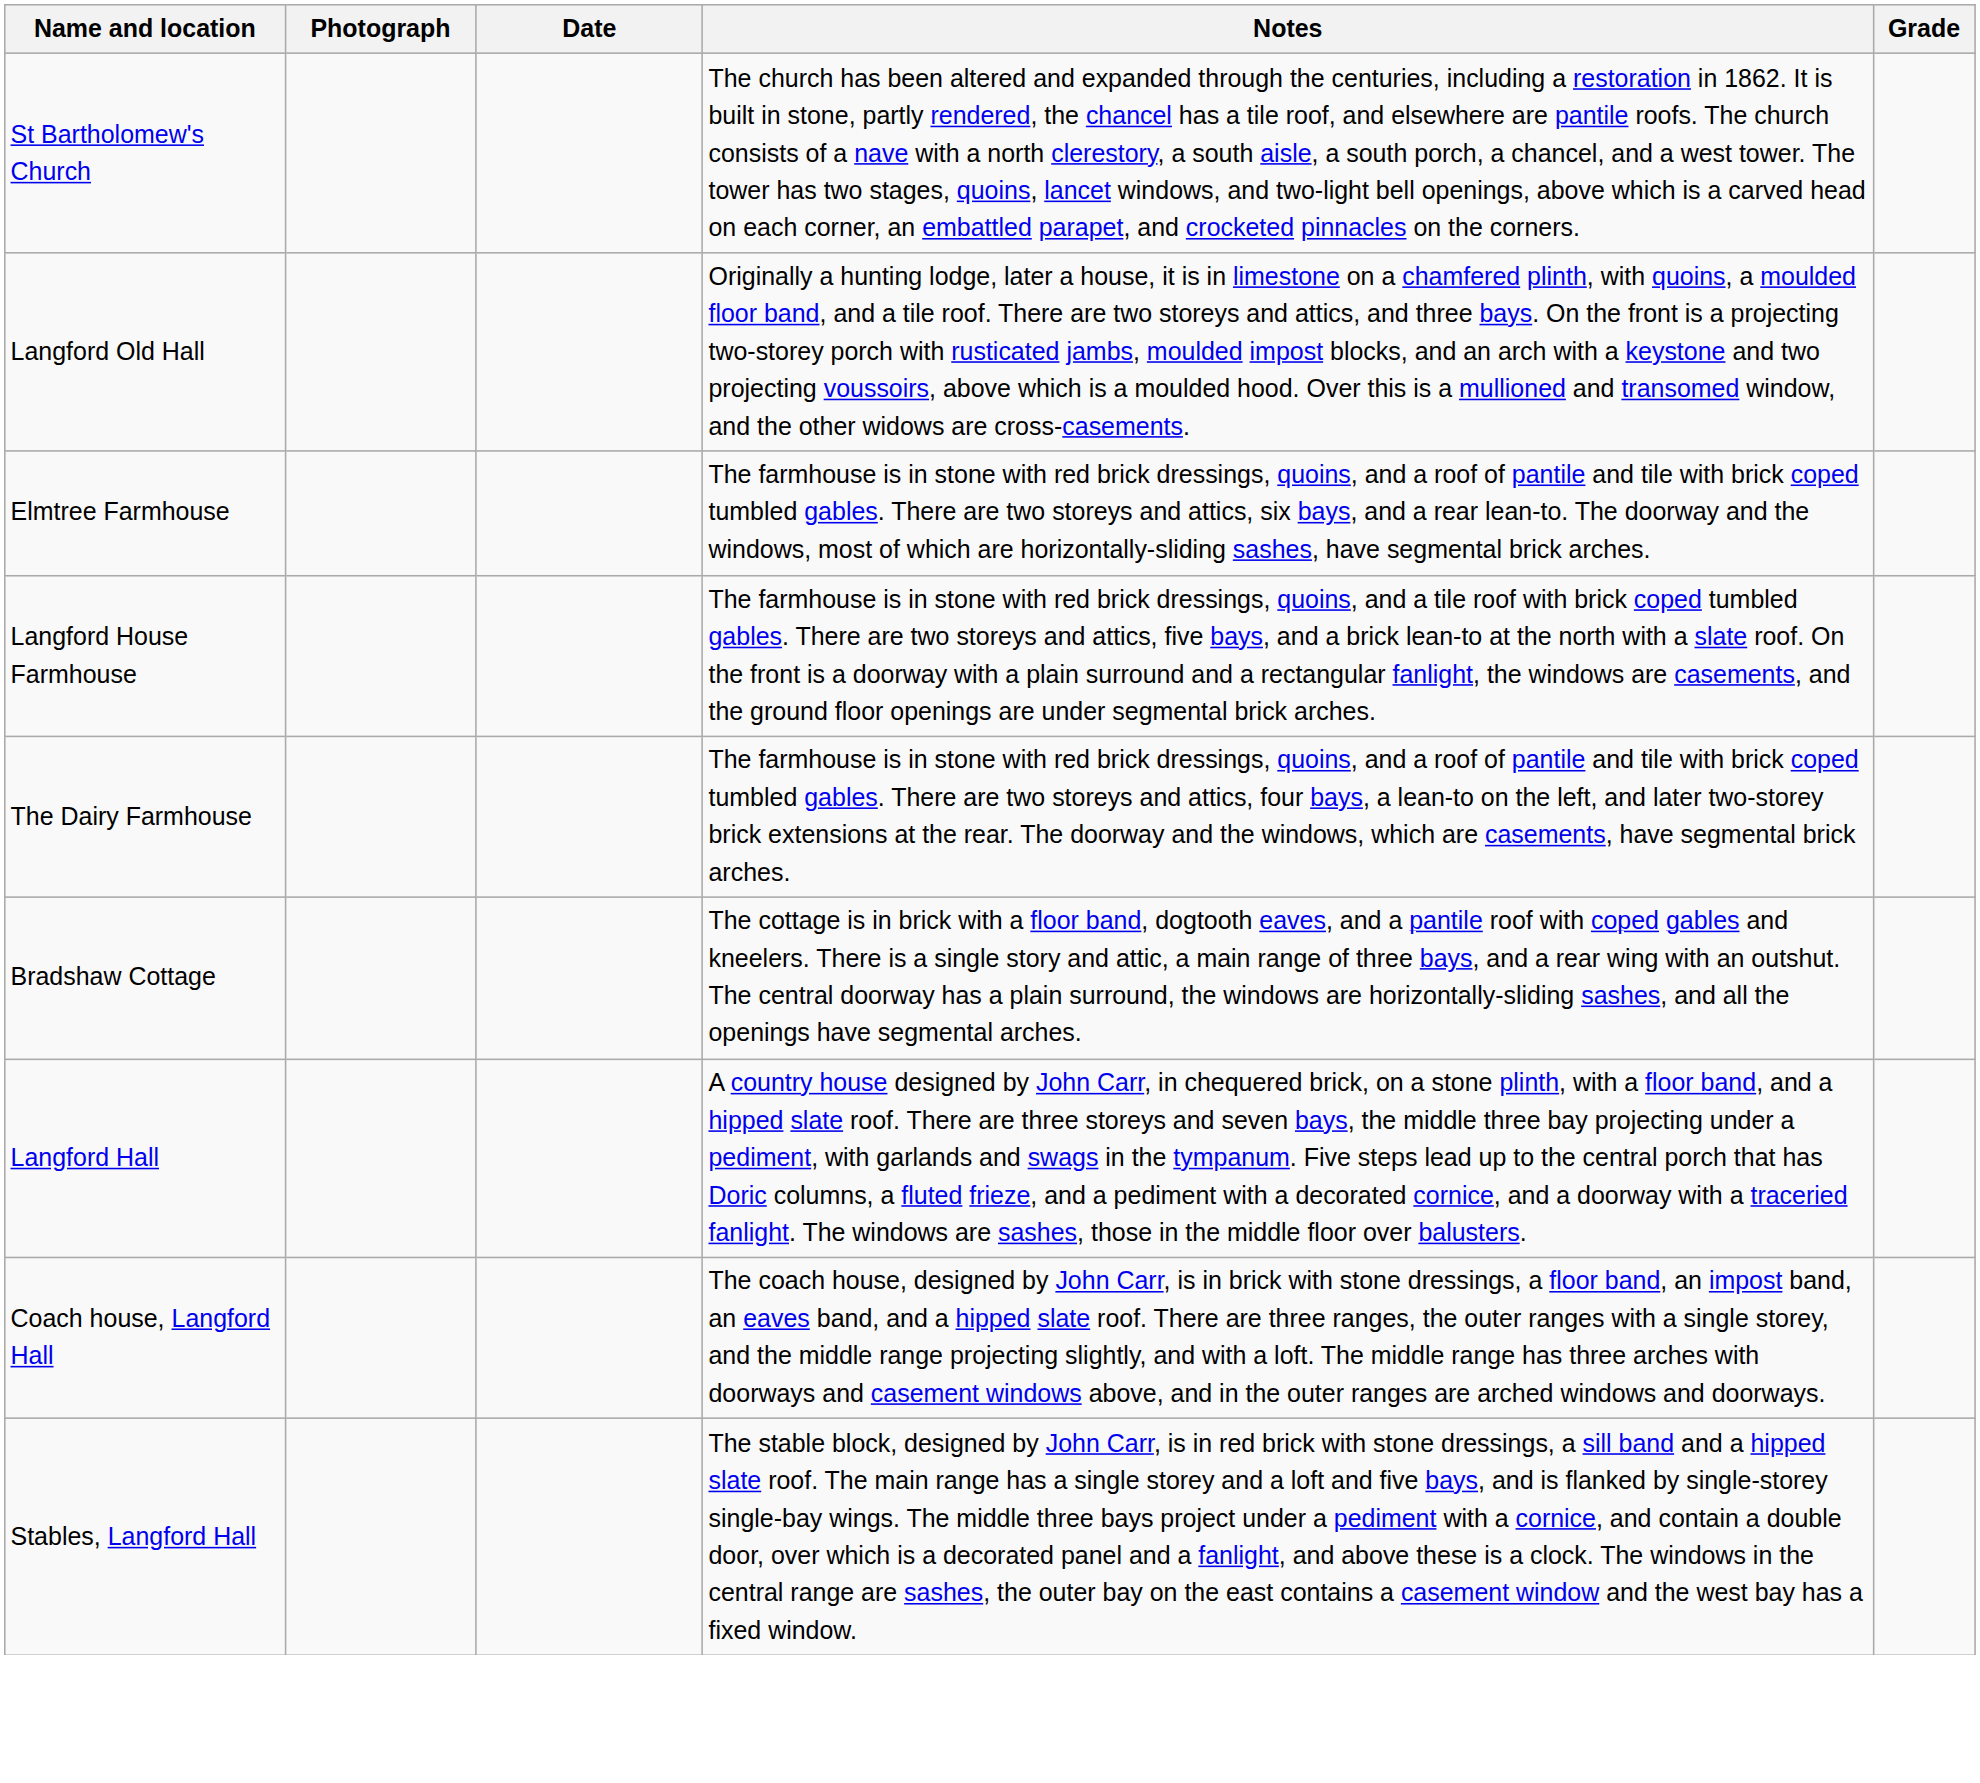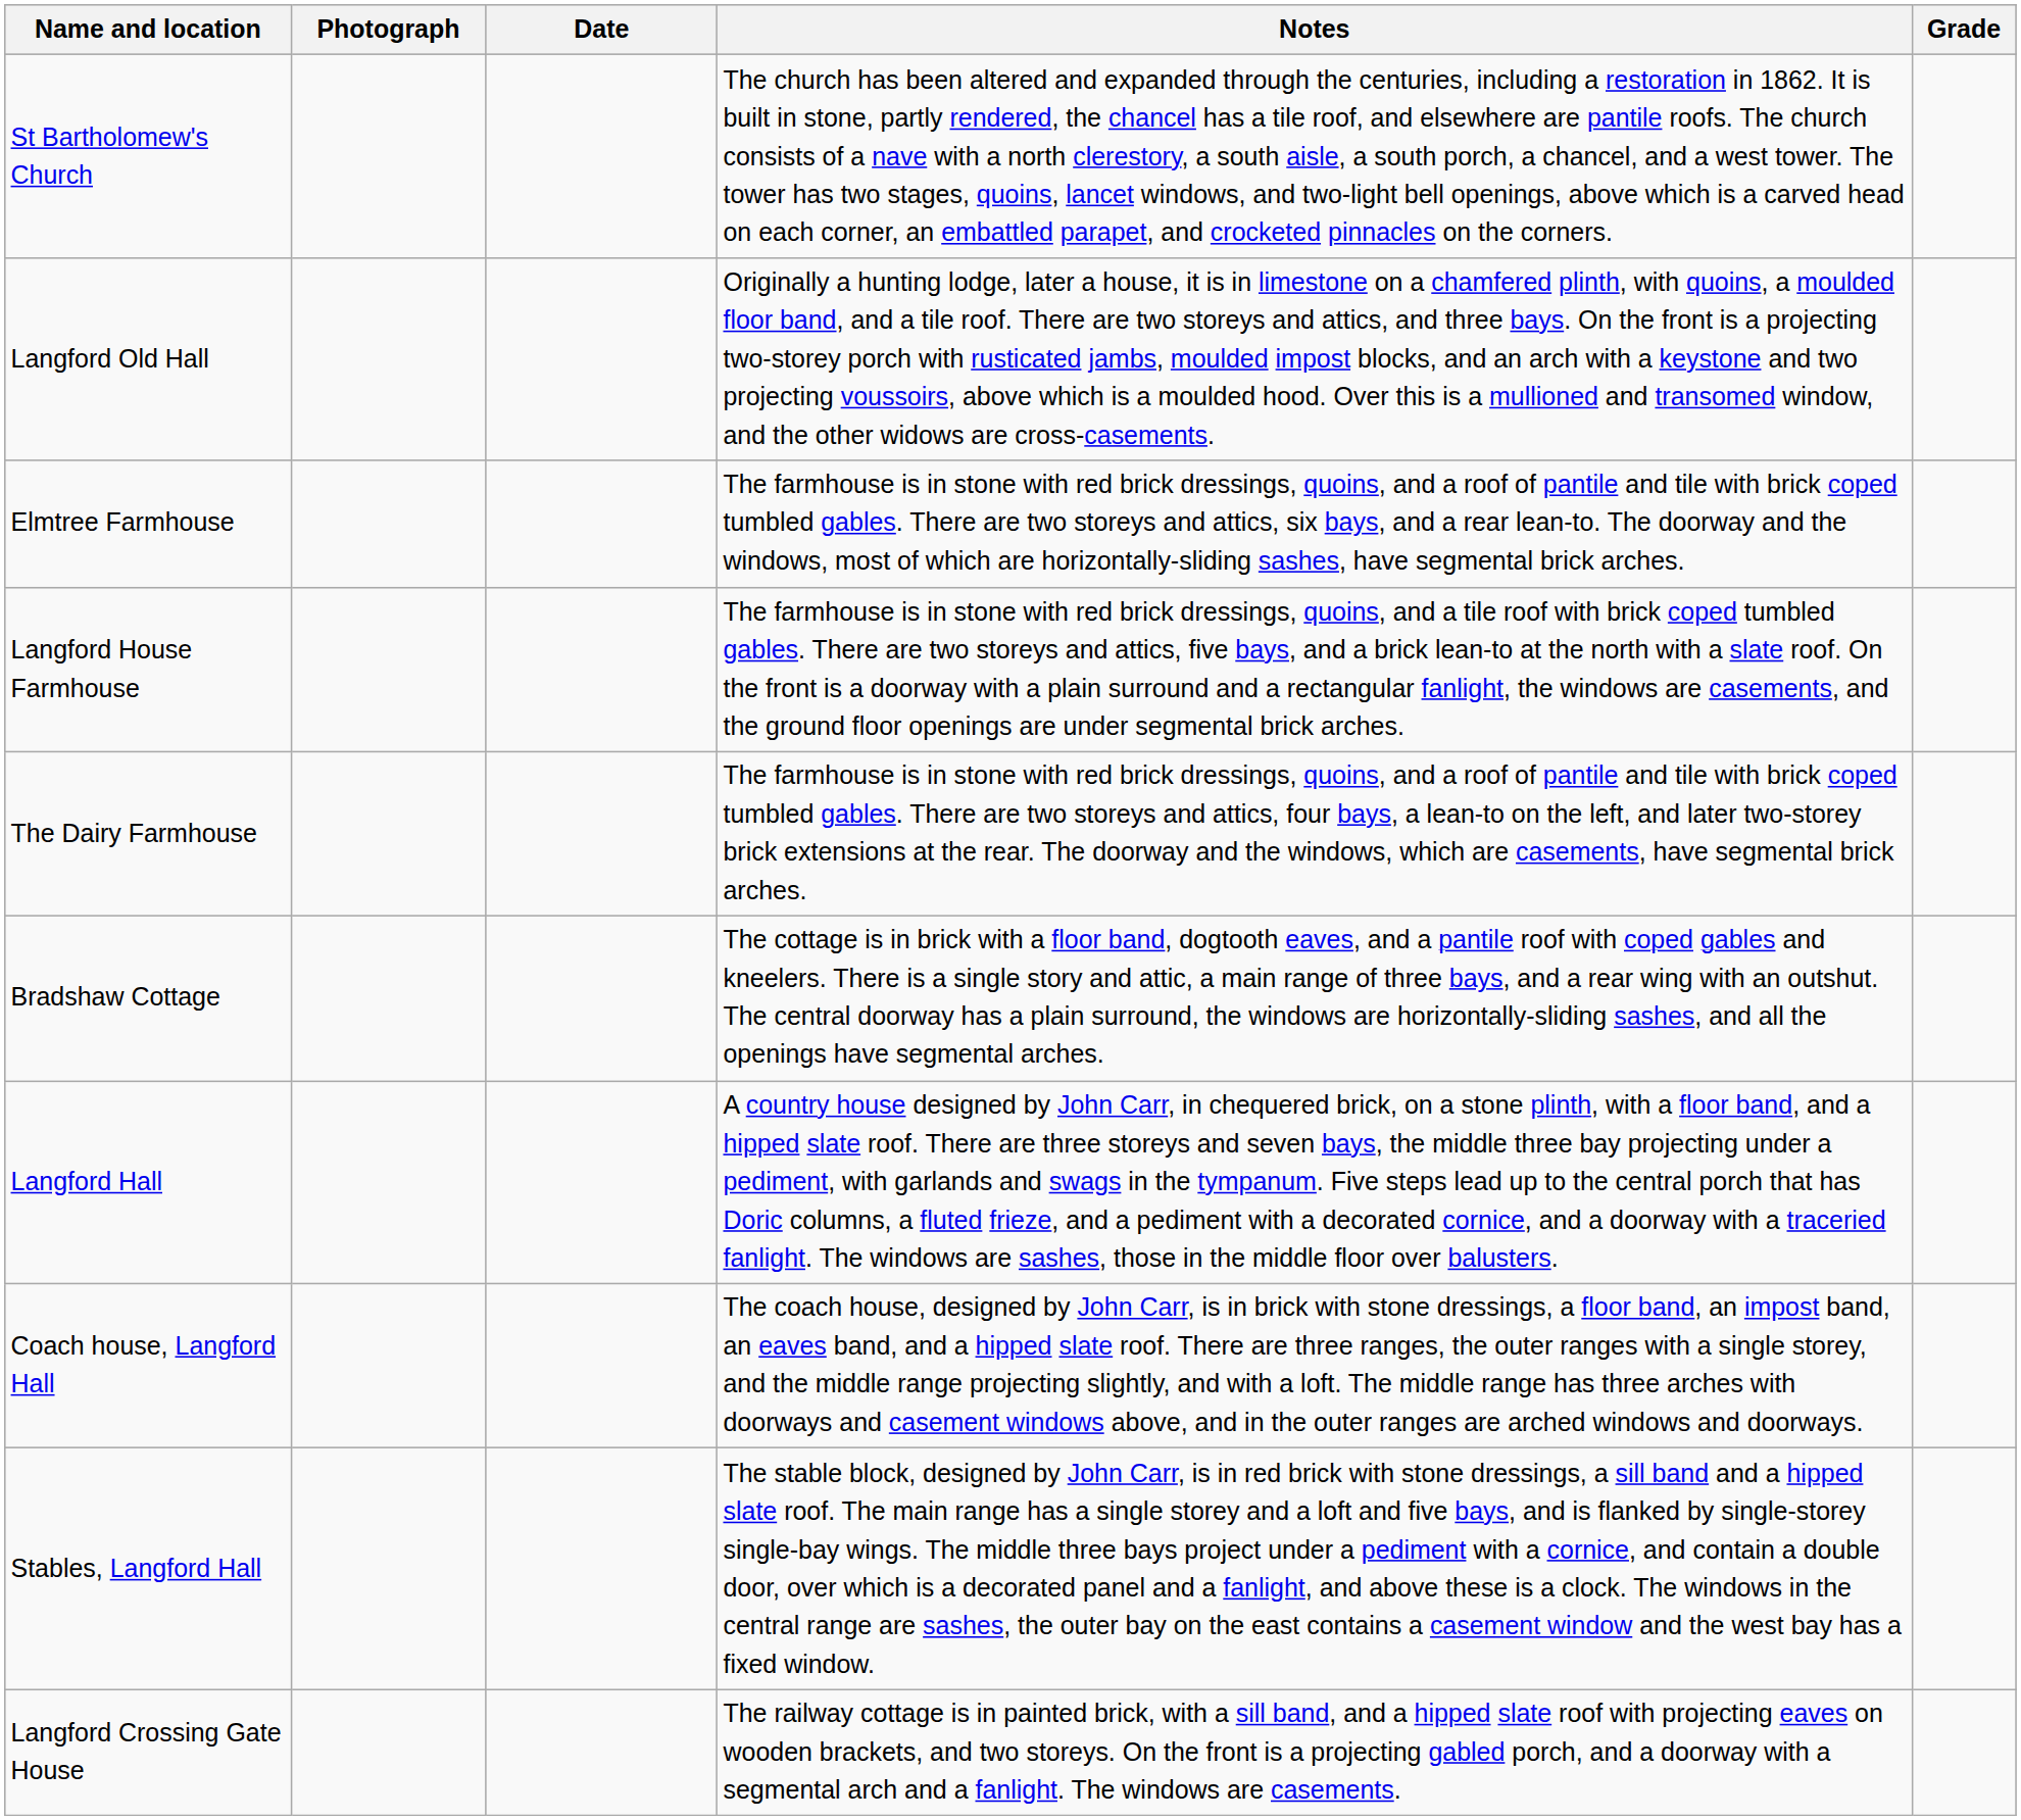+ row: Langford Crossing Gate House | The railway cottage is in painted brick, with a sill band, and a hipped slate roof with projecting eaves on wooden brackets, and two storeys. On the front is a projecting gabled porch, and a doorway with a segmental arch and a fanlight. The windows are casements.
